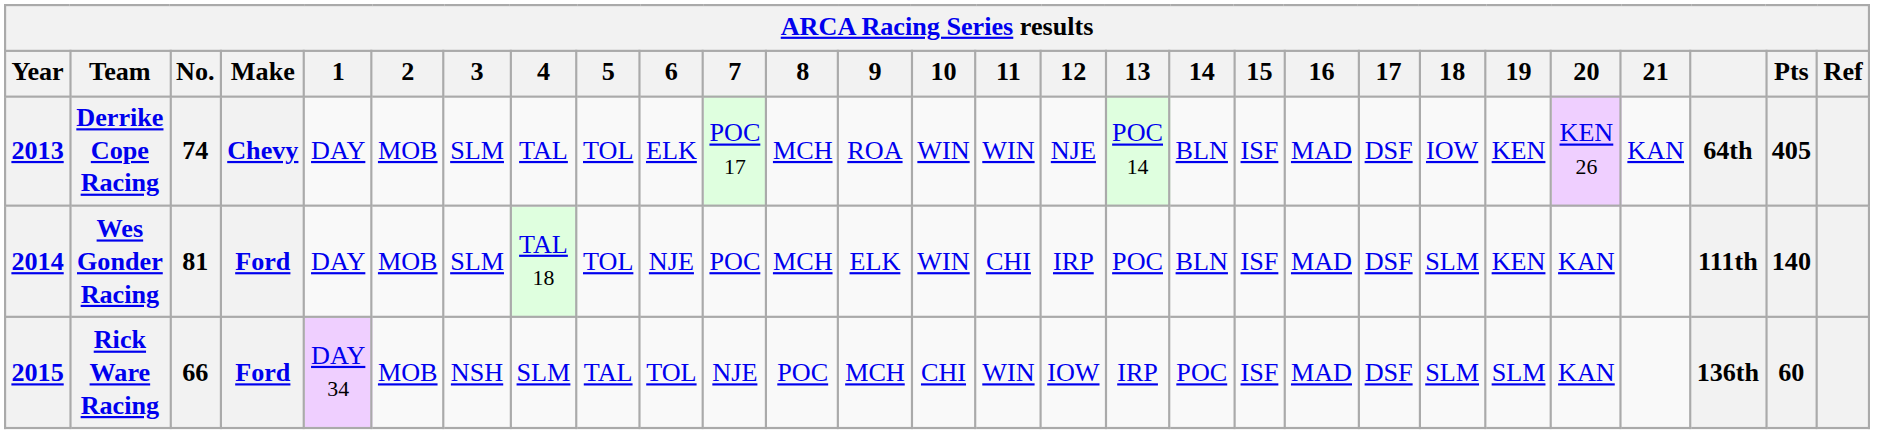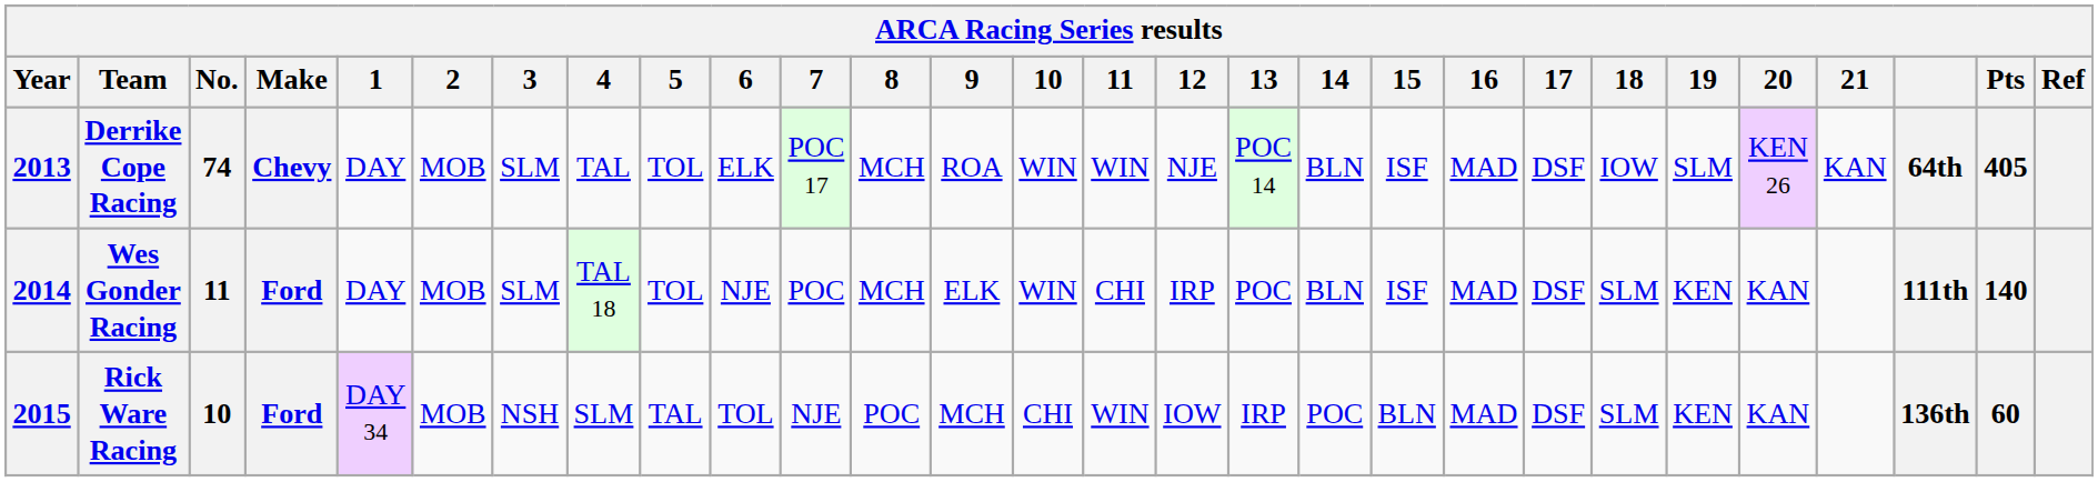Derrike Cope Racing | 19: KEN -> SLM
Wes Gonder Racing | No.: 81 -> 11
Rick Ware Racing | No.: 66 -> 10
Rick Ware Racing | 15: ISF -> BLN
Rick Ware Racing | 19: SLM -> KEN
